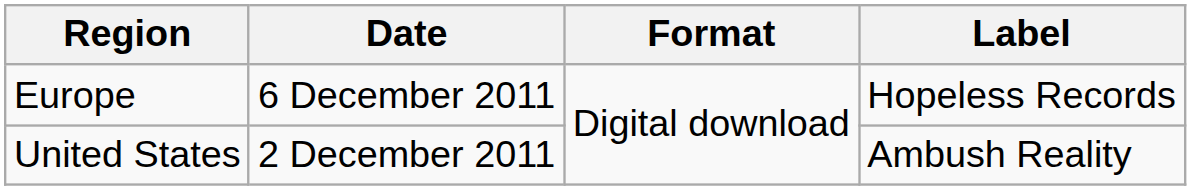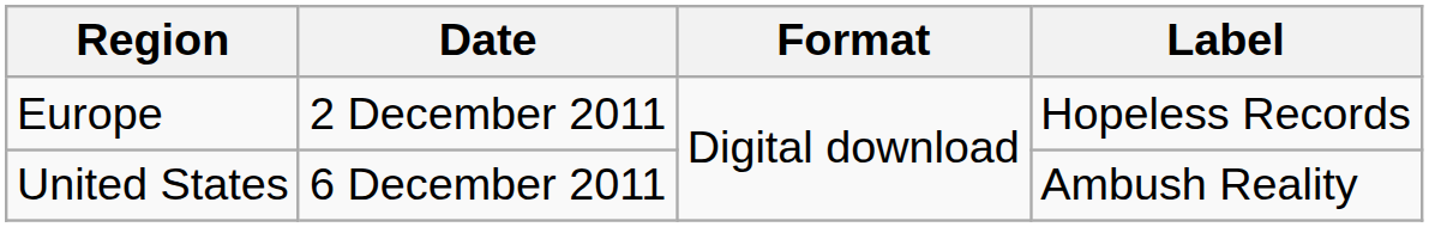Europe | Date: 6 December 2011 -> 2 December 2011
United States | Date: 2 December 2011 -> 6 December 2011
